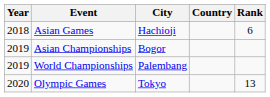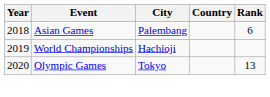Asian Games | City: Hachioji -> Palembang
- row: 2019 | Asian Championships | Bogor
World Championships | City: Palembang -> Hachioji
